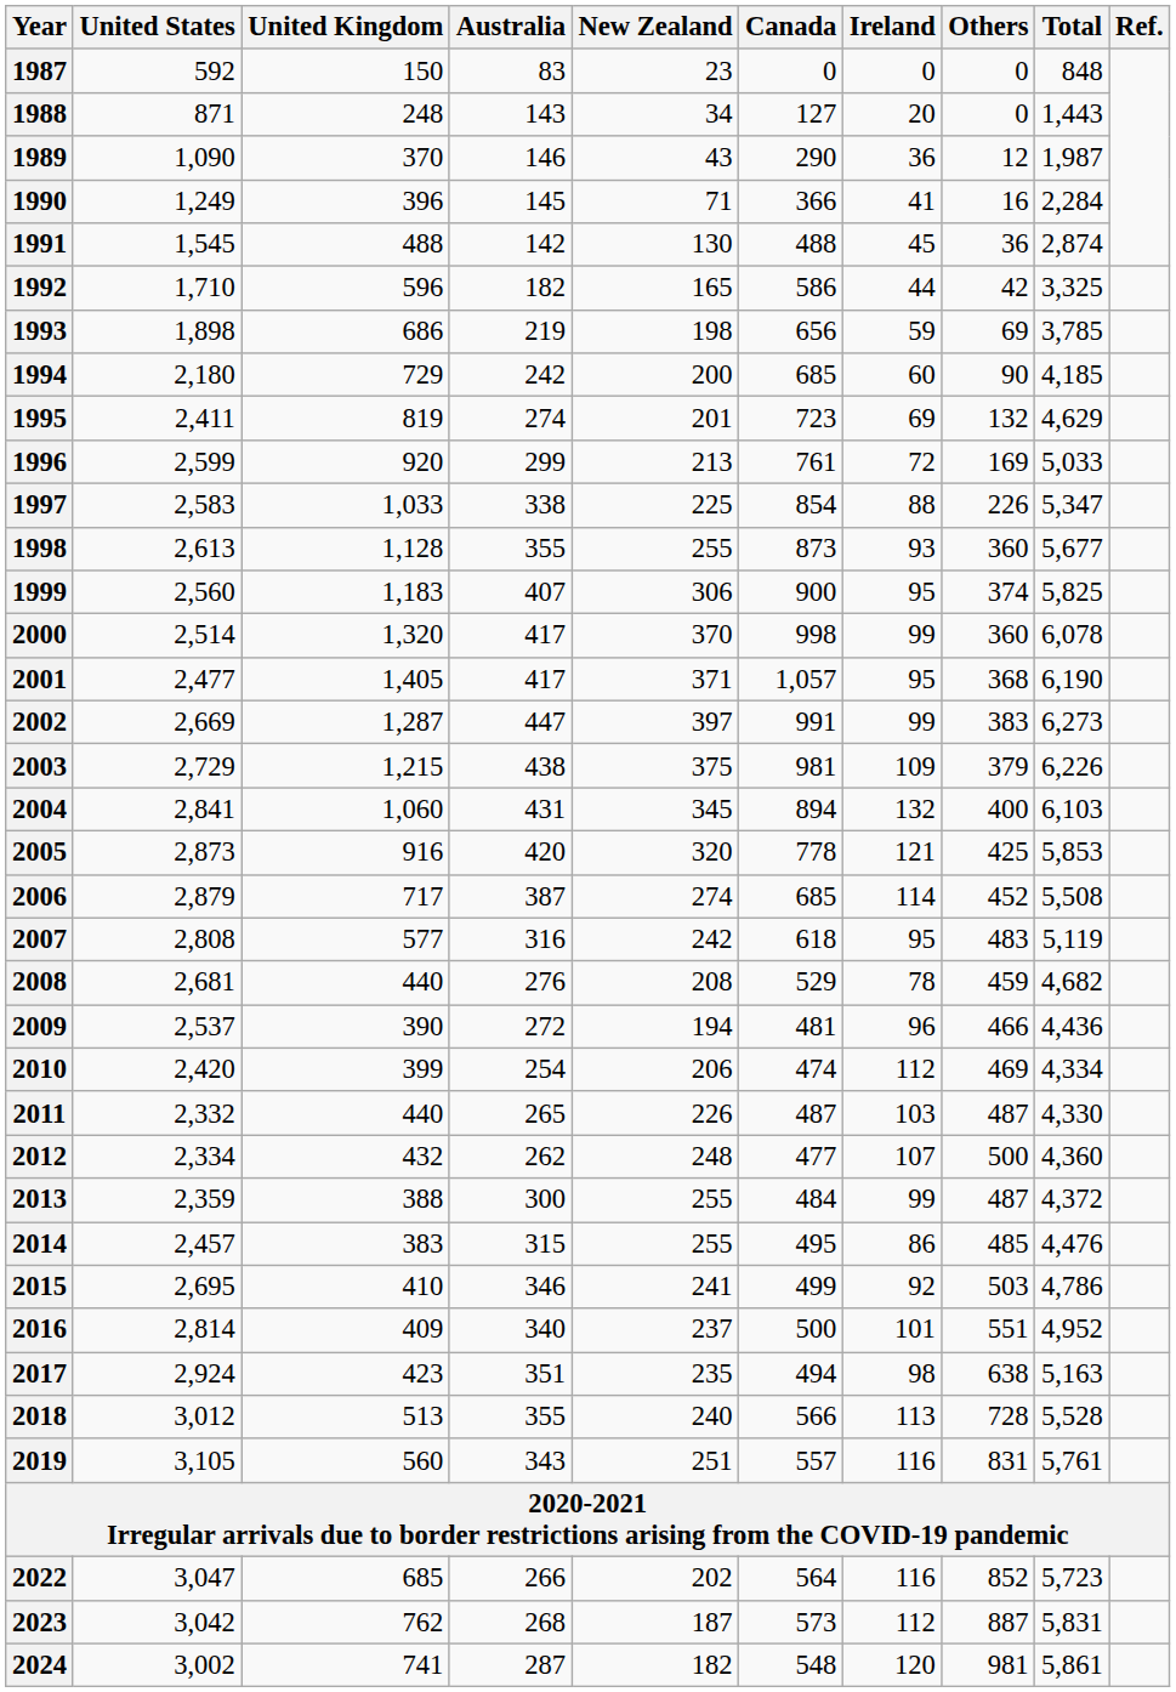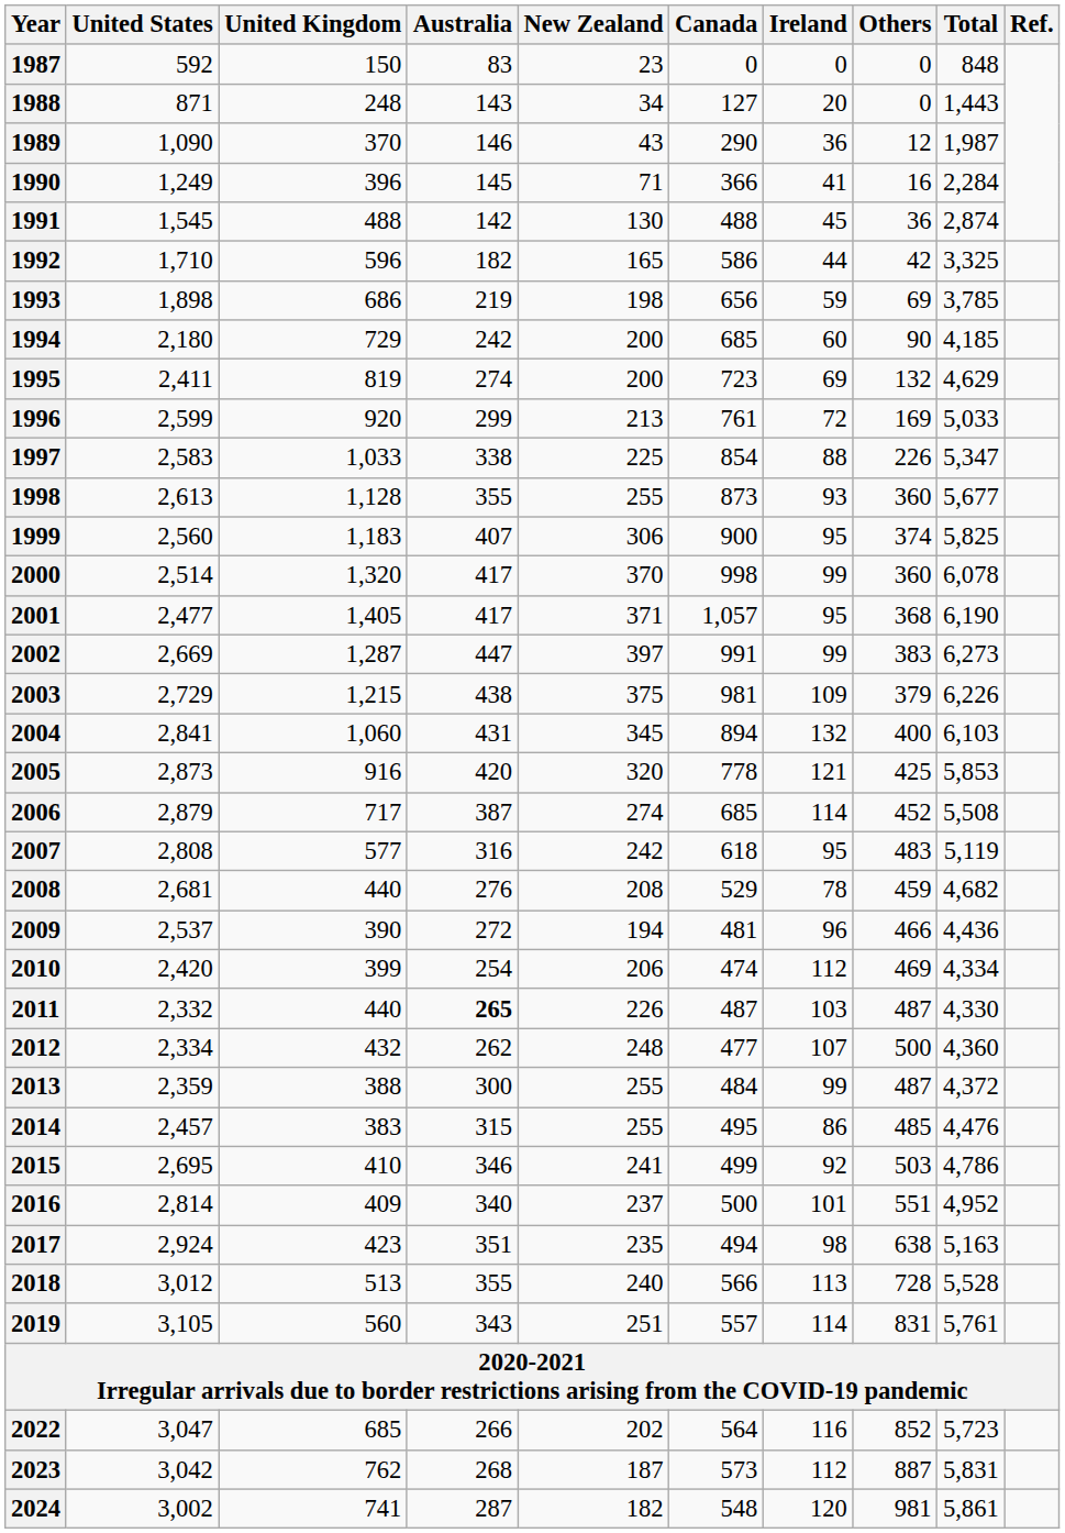1995 | New Zealand: 201 -> 200
2011 | Australia: normal -> bold
2019 | Ireland: 116 -> 114
